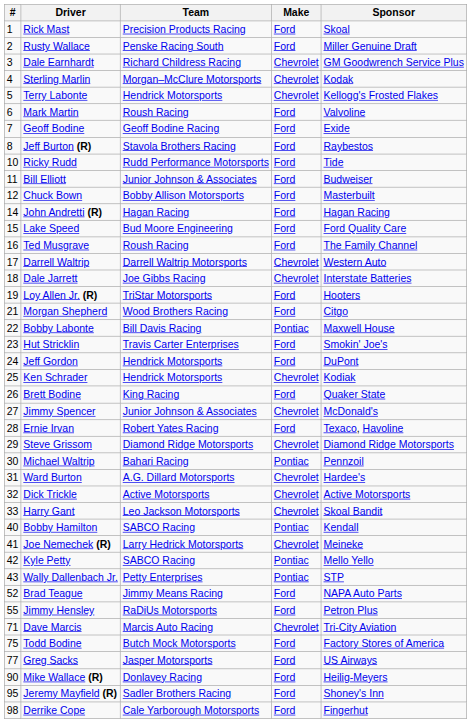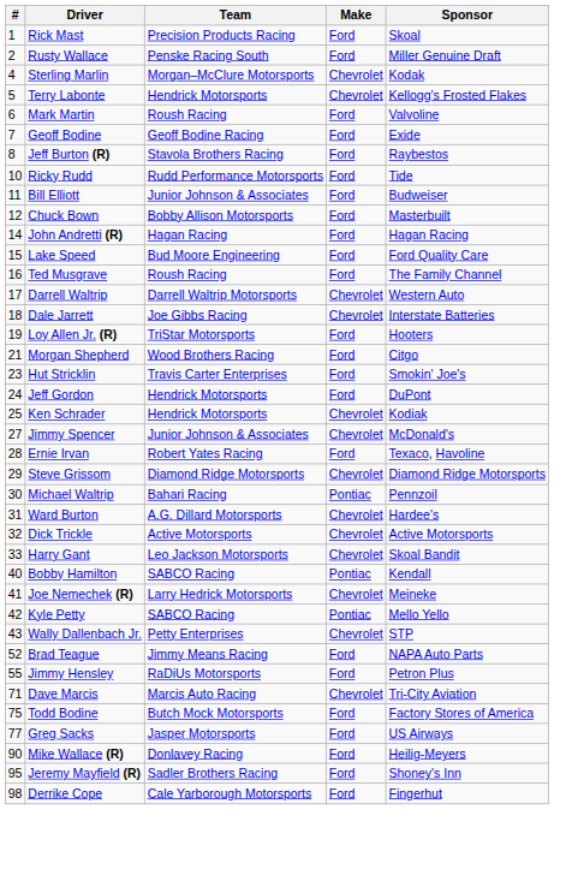- row: 3 | Dale Earnhardt | Richard Childress Racing | Chevrolet | GM Goodwrench Service Plus
- row: 22 | Bobby Labonte | Bill Davis Racing | Pontiac | Maxwell House
- row: 26 | Brett Bodine | King Racing | Ford | Quaker State
Wally Dallenbach Jr. | Make: Pontiac -> Chevrolet
